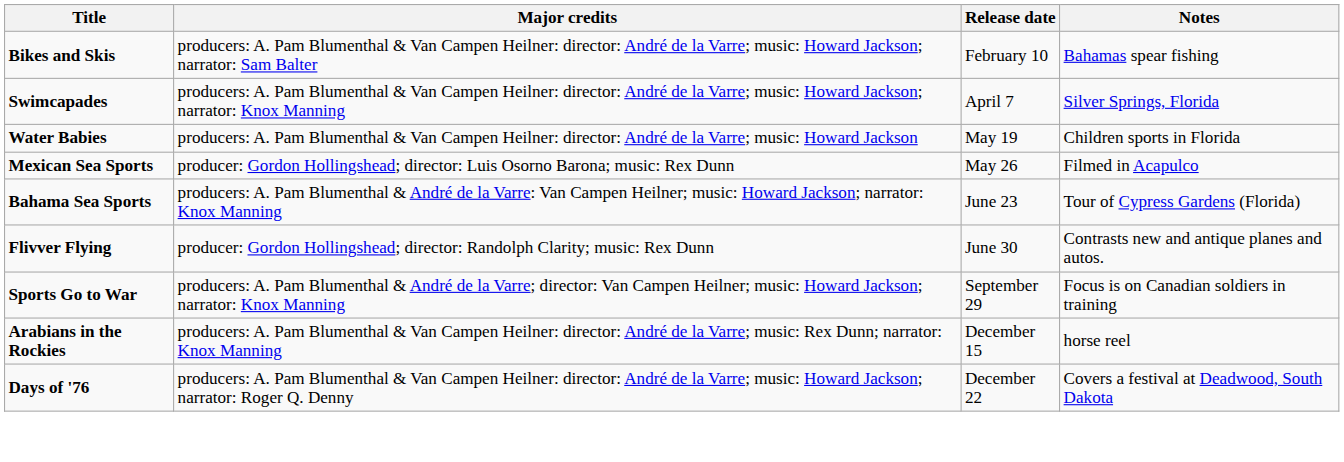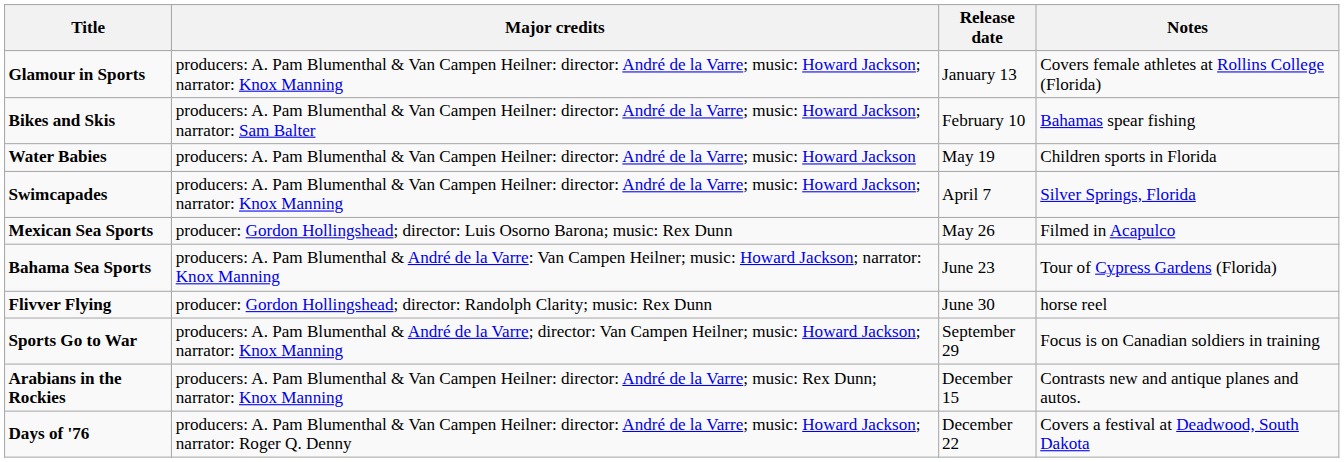+ row: Glamour in Sports | producers: A. Pam Blumenthal & Van Campen Heilner: director: André de la Varre; music: Howard Jackson; narrator: Knox Manning | January 13 | Covers female athletes at Rollins College (Florida)
rows swapped: Swimcapades <-> Water Babies
Flivver Flying | Notes: Contrasts new and antique planes and autos. -> horse reel
Arabians in the Rockies | Notes: horse reel -> Contrasts new and antique planes and autos.
